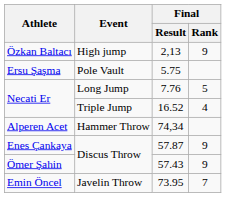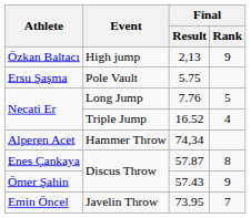57.87 | Final / Rank: 9 -> 8
